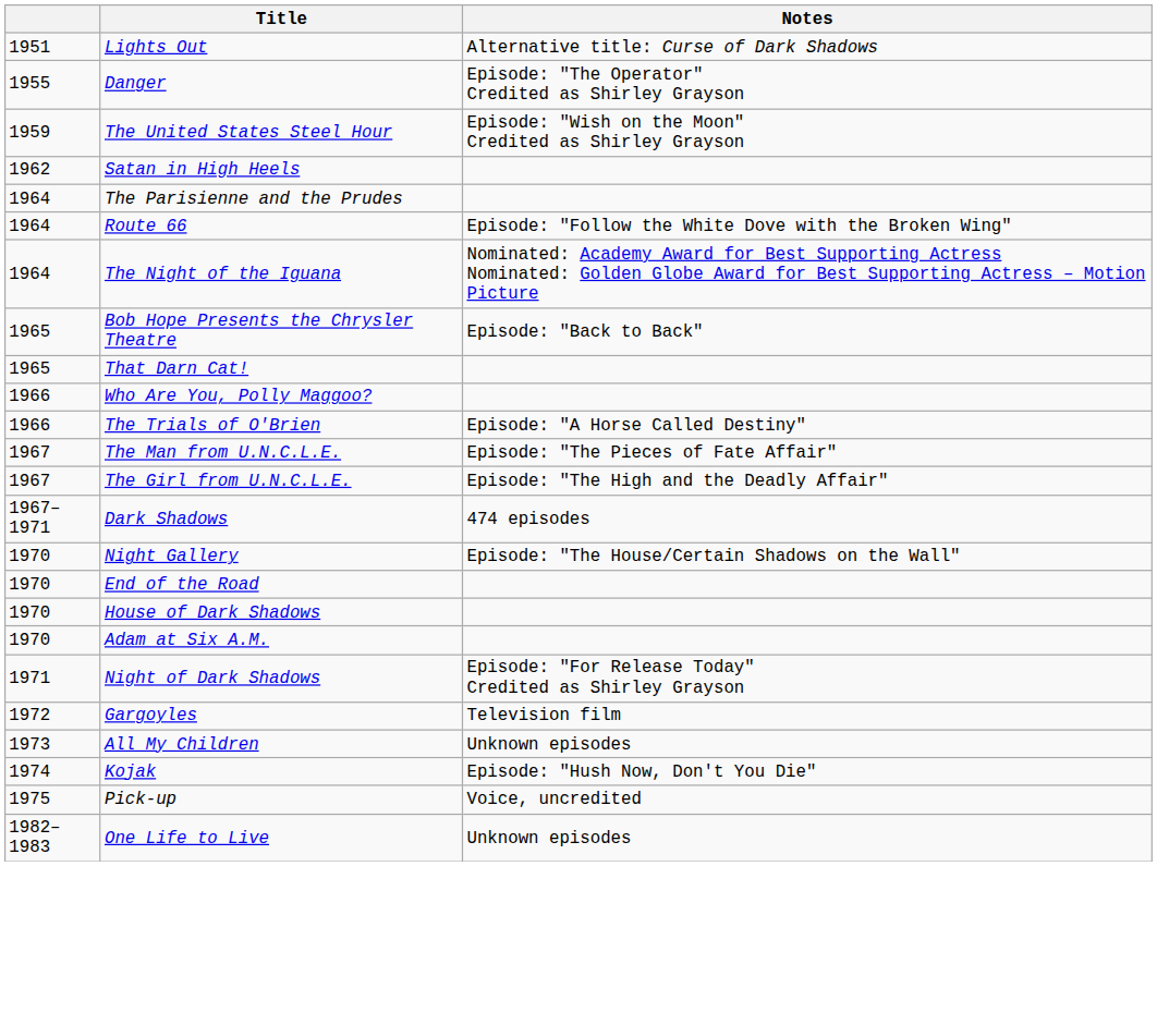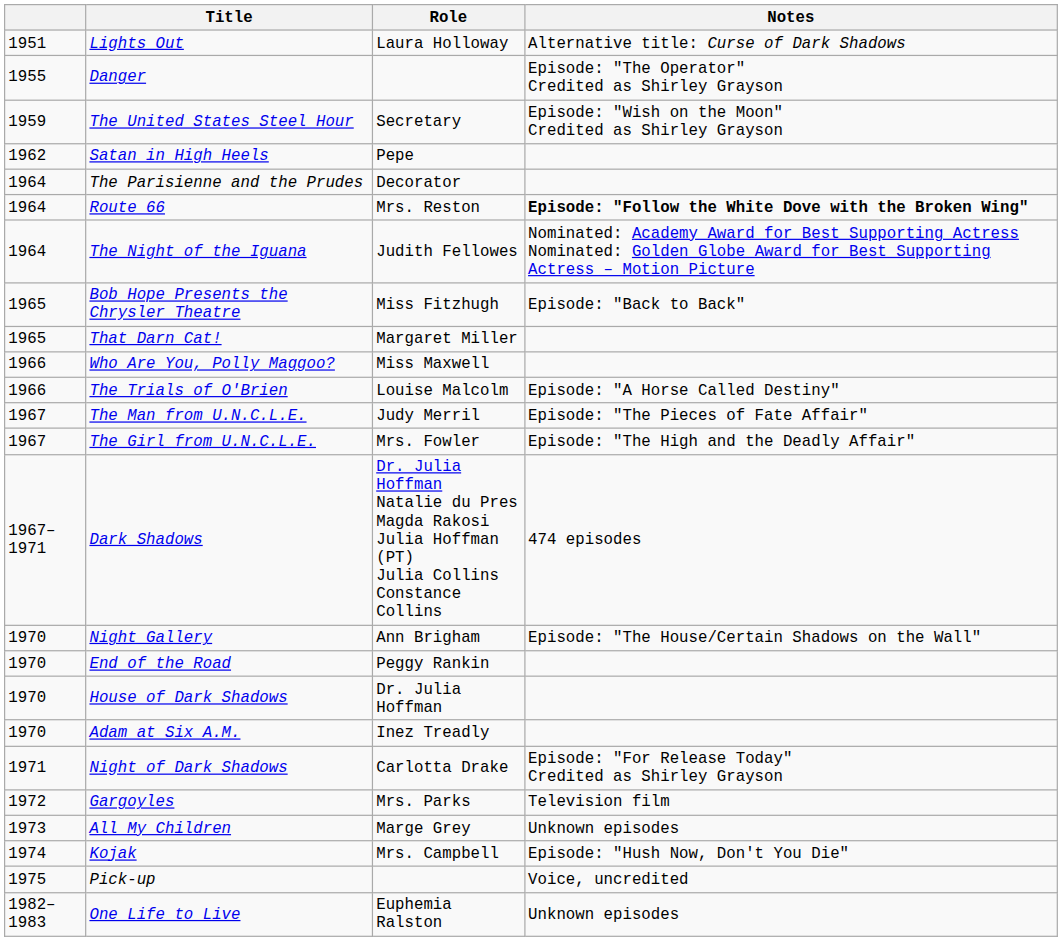+ column: Role | Laura Holloway | Secretary | Pepe | Decorator | Mrs. Reston | Judith Fellowes | Miss Fitzhugh | Margaret Miller | Miss Maxwell | Louise Malcolm | Judy Merril | Mrs. Fowler | Dr. Julia Hoffman Natalie du Pres Magda Rakosi Julia Hoffman (PT) Julia Collins Constance Collins | Ann Brigham | Peggy Rankin | Dr. Julia Hoffman | Inez Treadly | Carlotta Drake | Mrs. Parks | Marge Grey | Mrs. Campbell | Euphemia Ralston
Route 66 | Notes: normal -> bold
